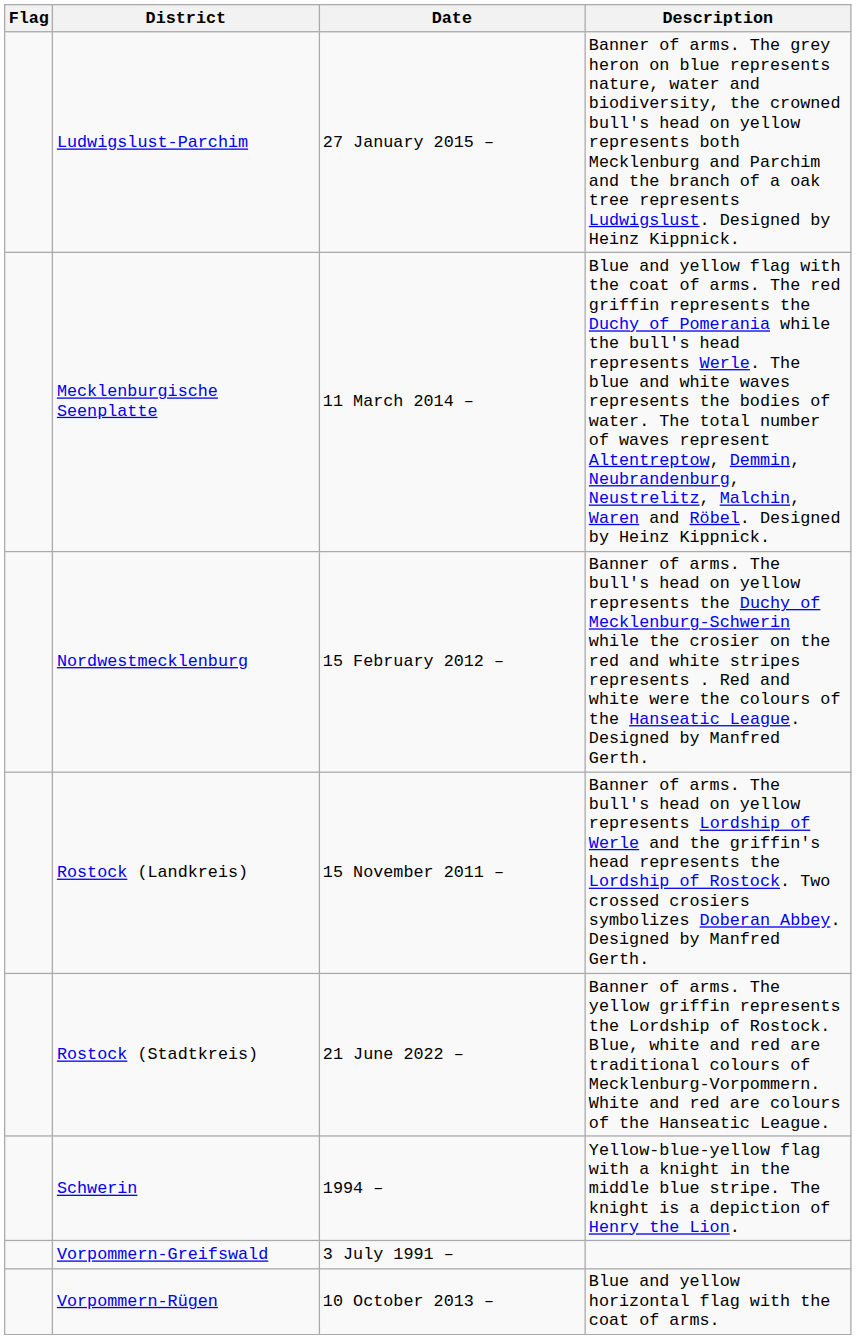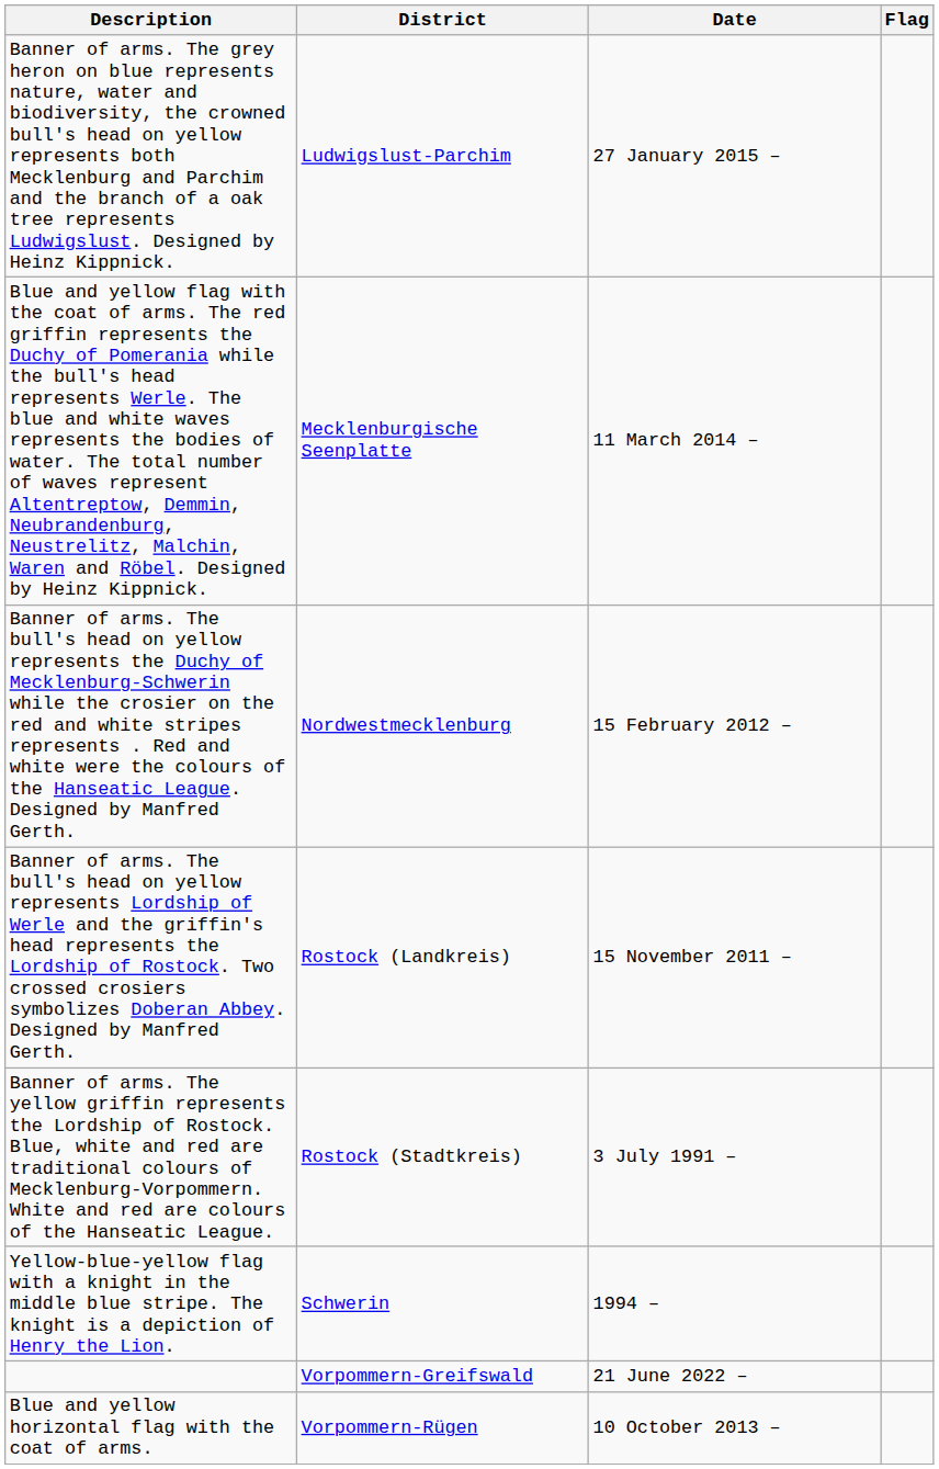columns swapped: Flag <-> Description
Rostock (Stadtkreis) | Date: 21 June 2022 – -> 3 July 1991 –
Vorpommern-Greifswald | Date: 3 July 1991 – -> 21 June 2022 –
